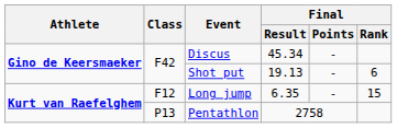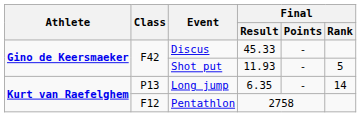Discus | Final / Result: 45.34 -> 45.33
Shot put | Final / Result: 19.13 -> 11.93
Shot put | Final / Rank: 6 -> 5
Long jump | Class: F12 -> P13
Long jump | Final / Rank: 15 -> 14
Pentathlon | Class: P13 -> F12
